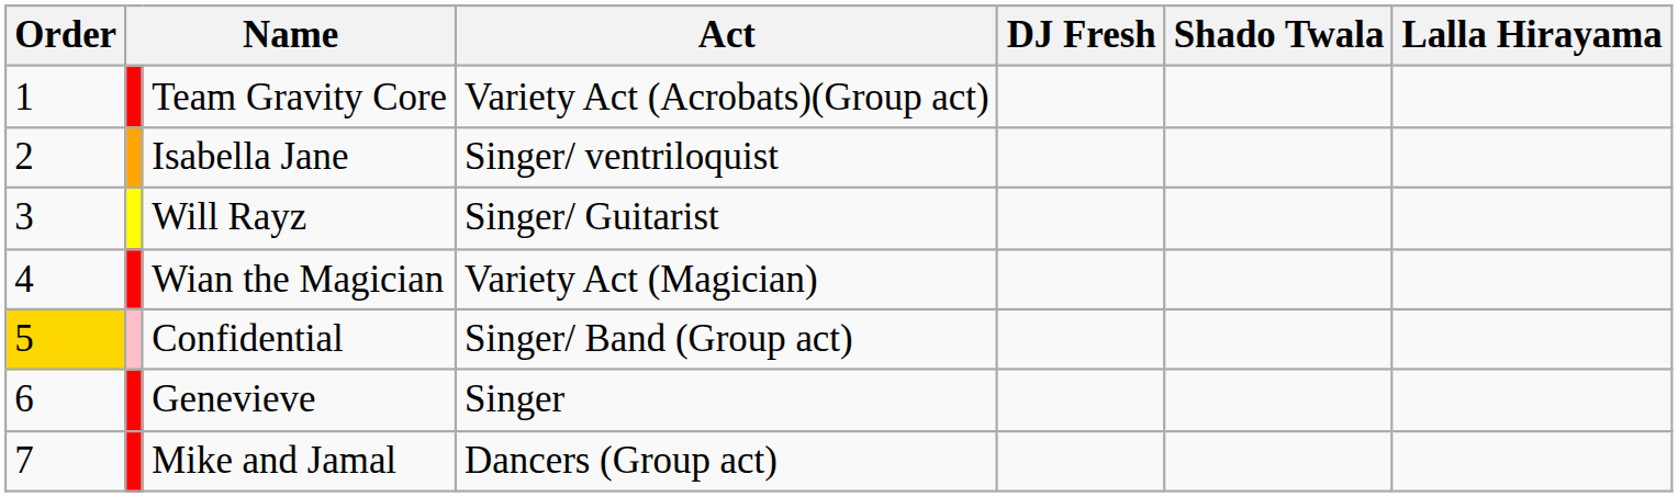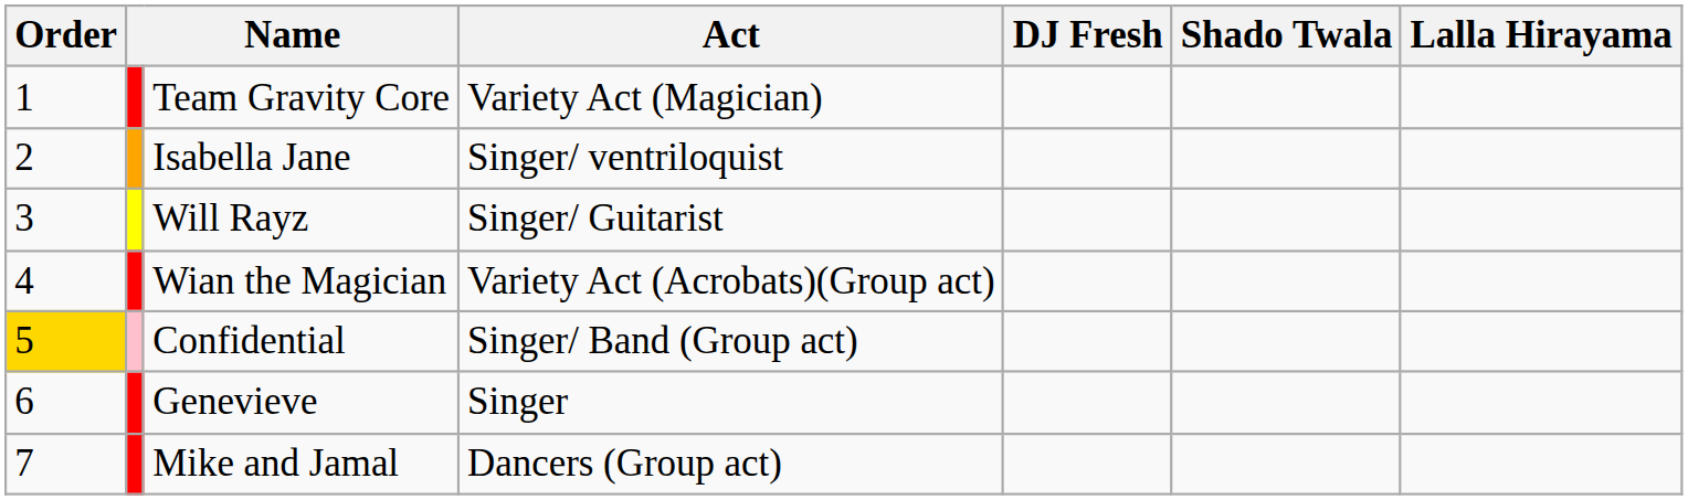Team Gravity Core | Act: Variety Act (Acrobats)(Group act) -> Variety Act (Magician)
Wian the Magician | Act: Variety Act (Magician) -> Variety Act (Acrobats)(Group act)
